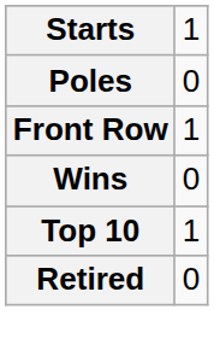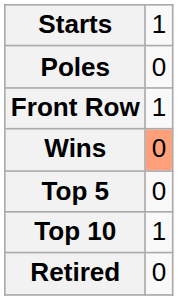Wins | column 2: no background -> lightsalmon background
+ row: Top 5 | 0
